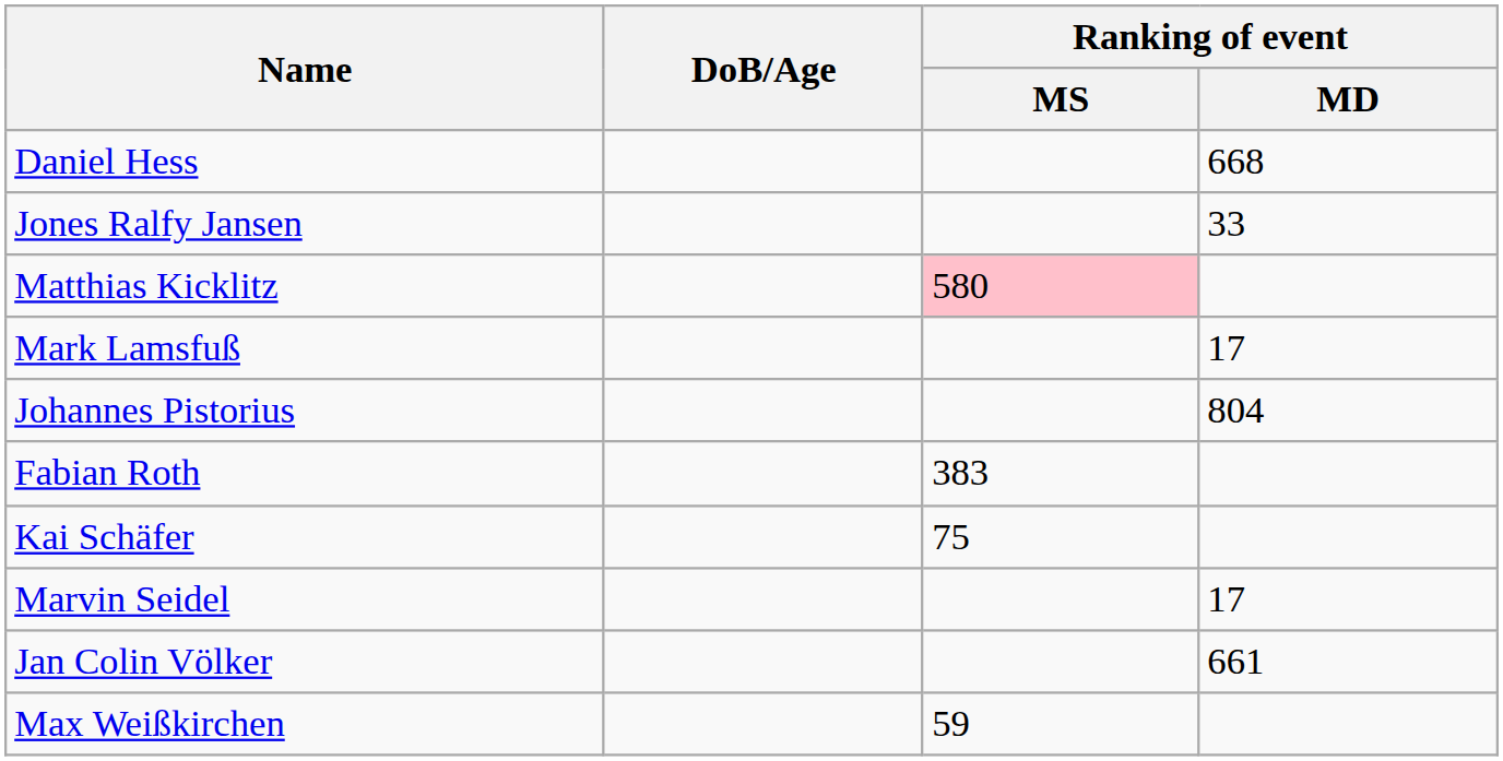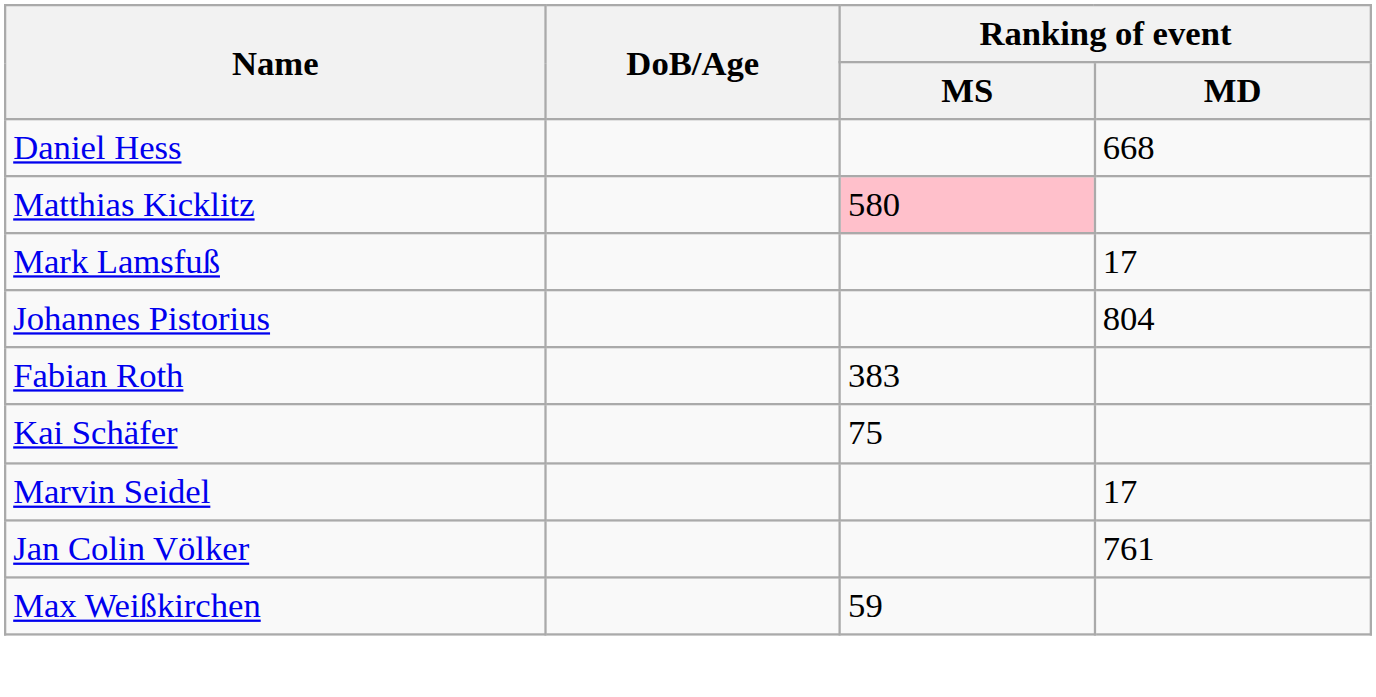- row: Jones Ralfy Jansen | 33
Jan Colin Völker | Ranking of event / MD: 661 -> 761
